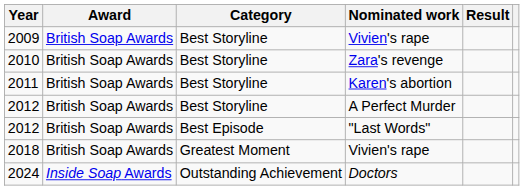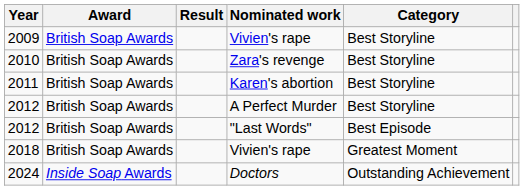columns swapped: Category <-> Result
